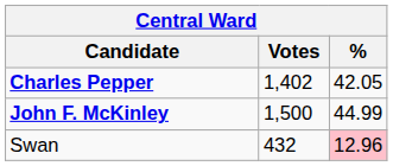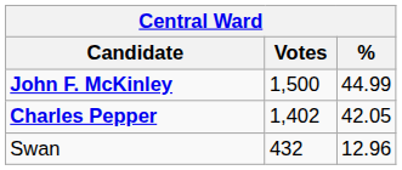rows swapped: John F. McKinley <-> Charles Pepper
Swan | %: pink background -> no background
